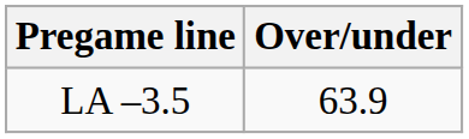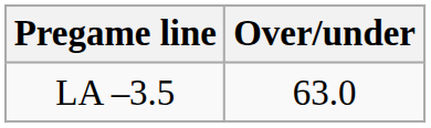LA –3.5 | Over/under: 63.9 -> 63.0
